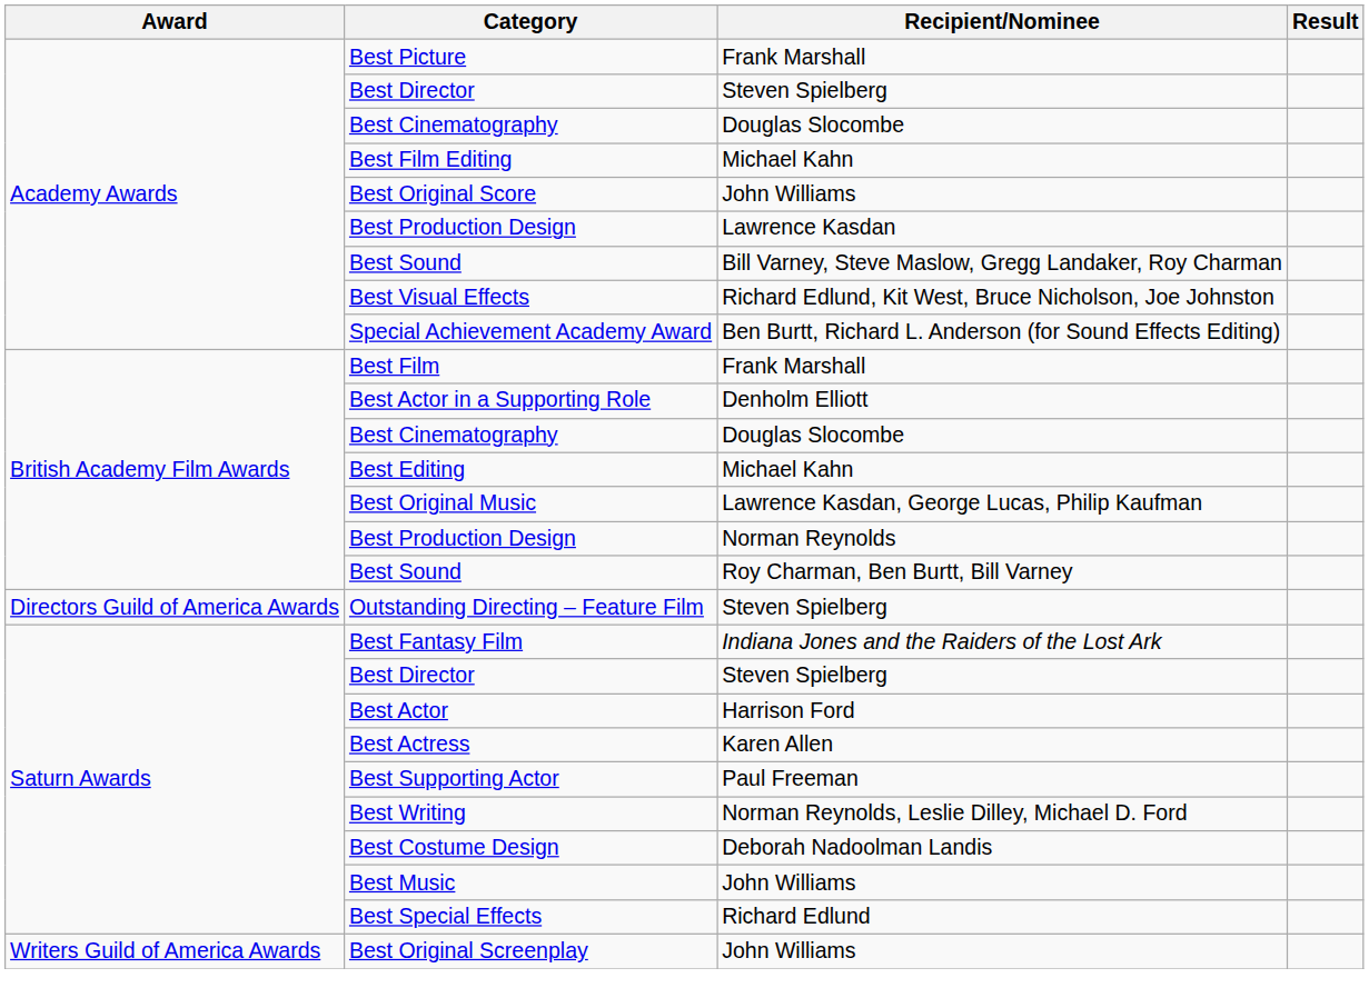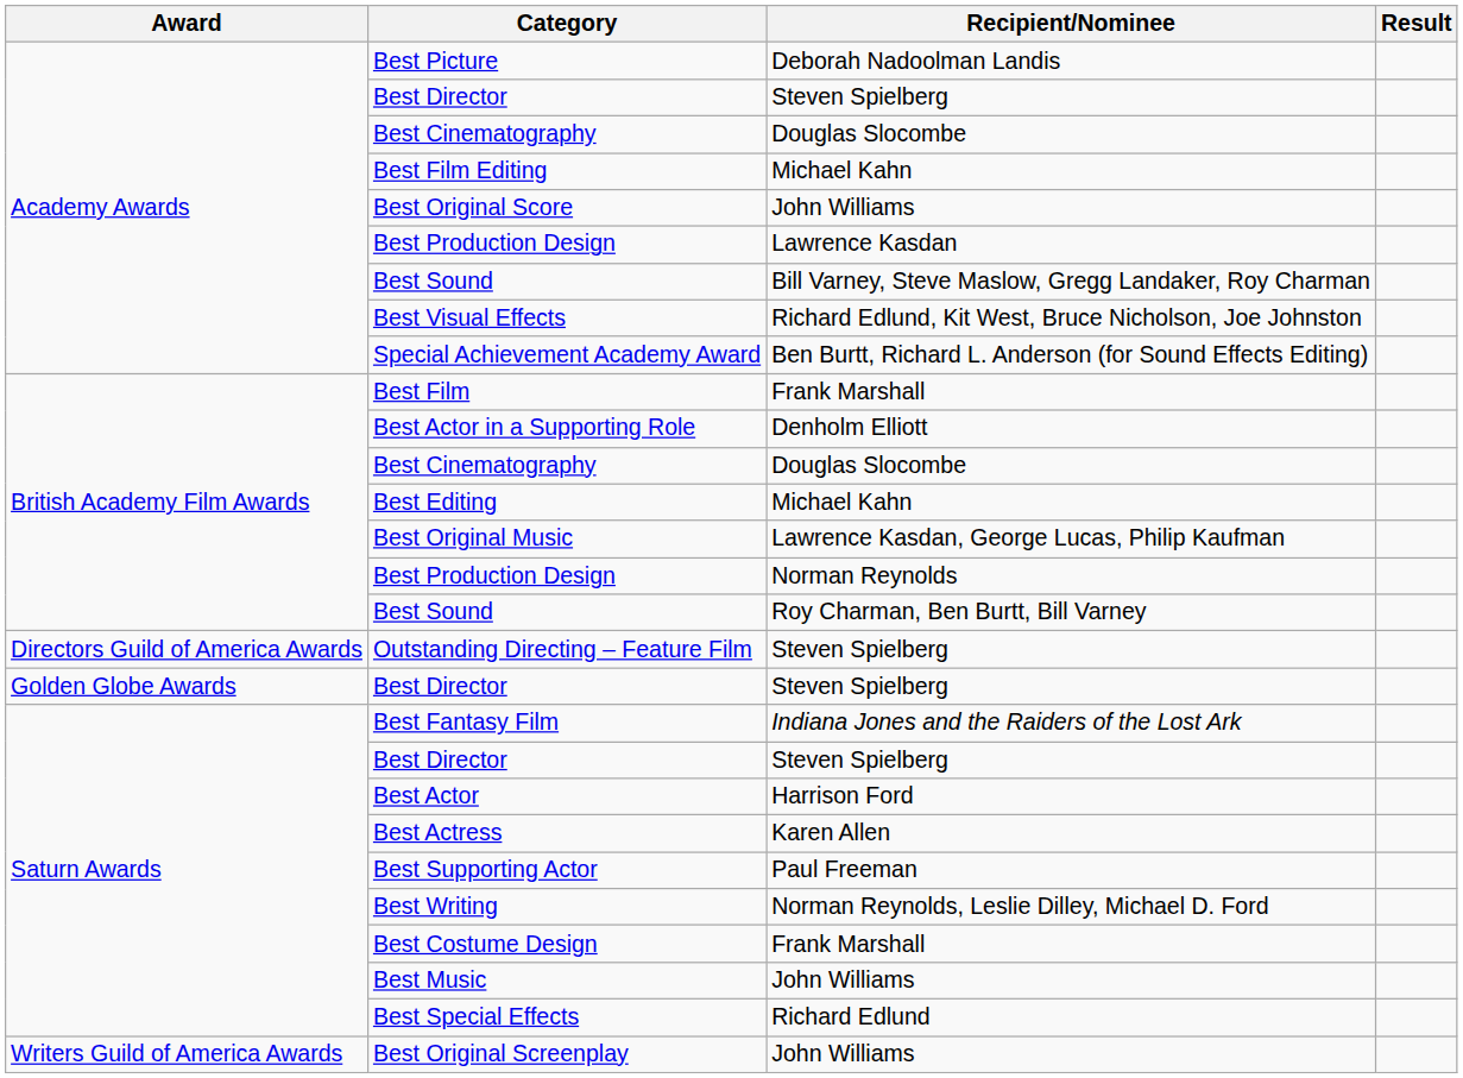Best Picture | Recipient/Nominee: Frank Marshall -> Deborah Nadoolman Landis
+ row: Golden Globe Awards | Best Director | Steven Spielberg
Best Costume Design | Recipient/Nominee: Deborah Nadoolman Landis -> Frank Marshall
